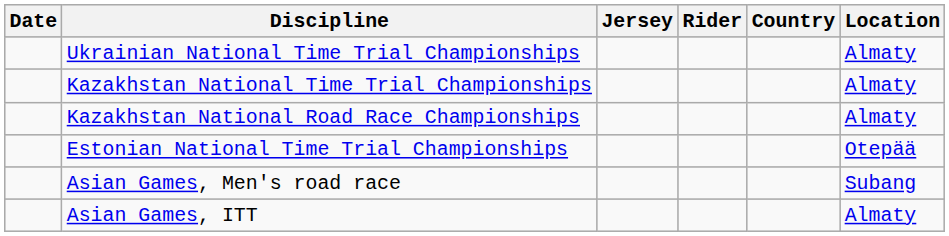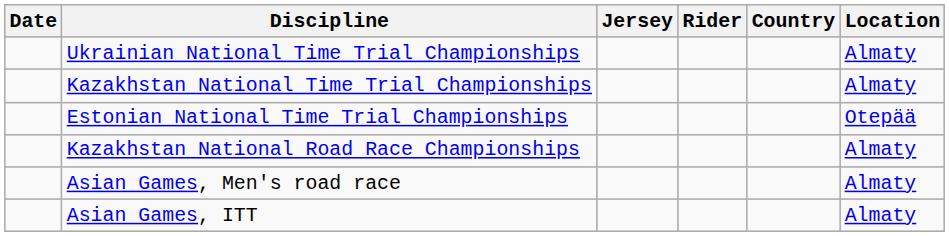rows swapped: Estonian National Time Trial Championships <-> Kazakhstan National Road Race Championships
Asian Games, Men's road race | Location: Subang -> Almaty
